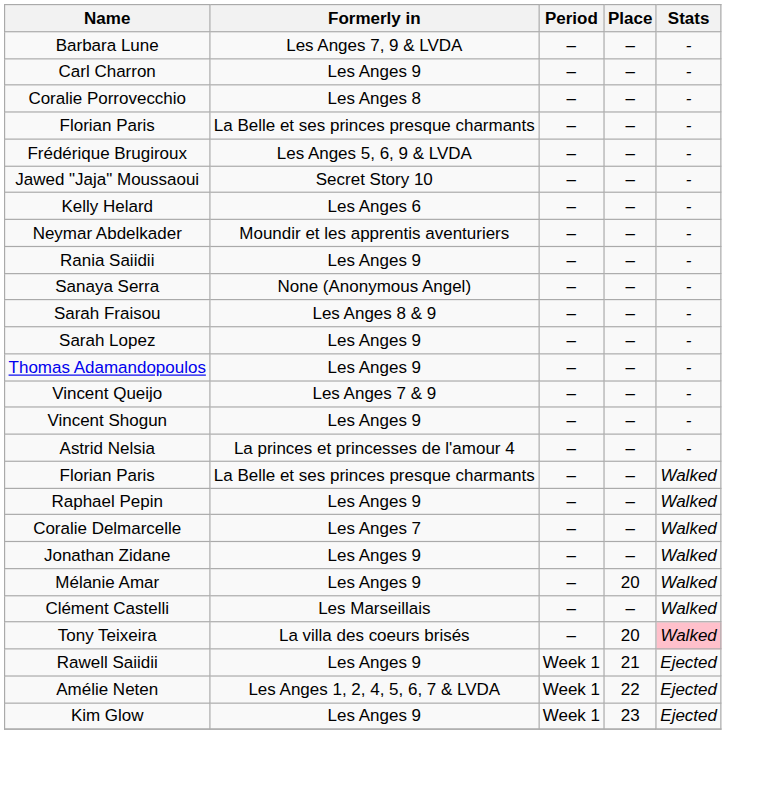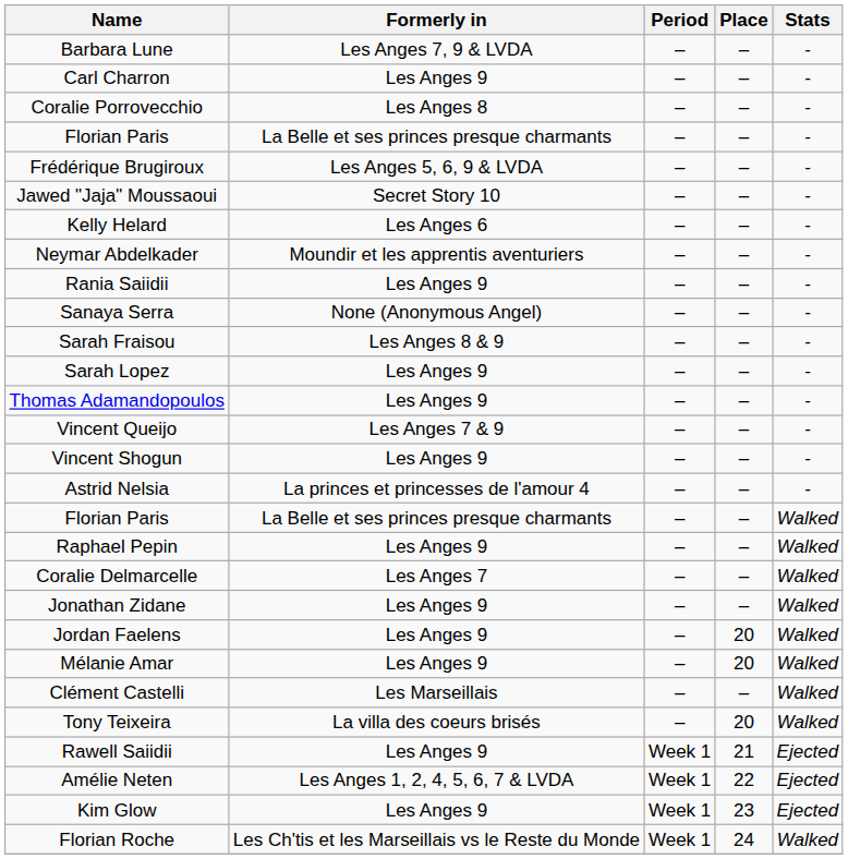+ row: Jordan Faelens | Les Anges 9 | – | 20 | Walked
Tony Teixeira | Stats: pink background -> no background
+ row: Florian Roche | Les Ch'tis et les Marseillais vs le Reste du Monde | Week 1 | 24 | Walked
